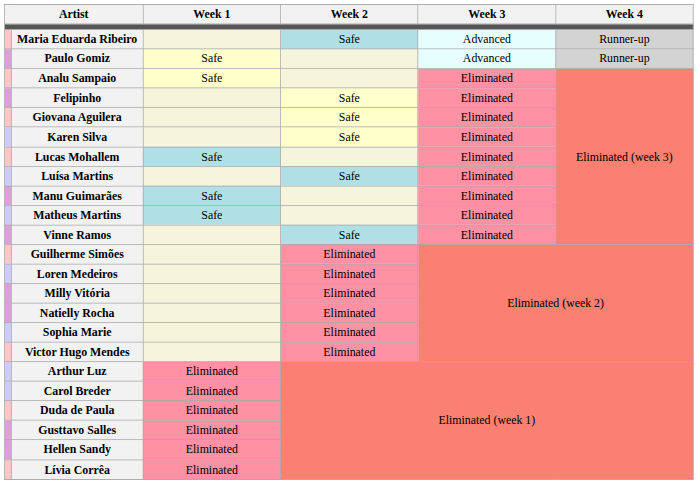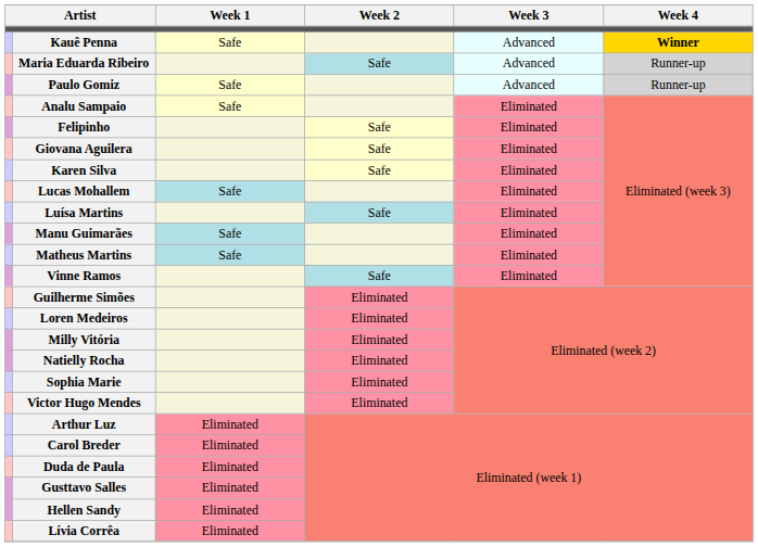+ row: Kauê Penna | Safe | Advanced | Winner
